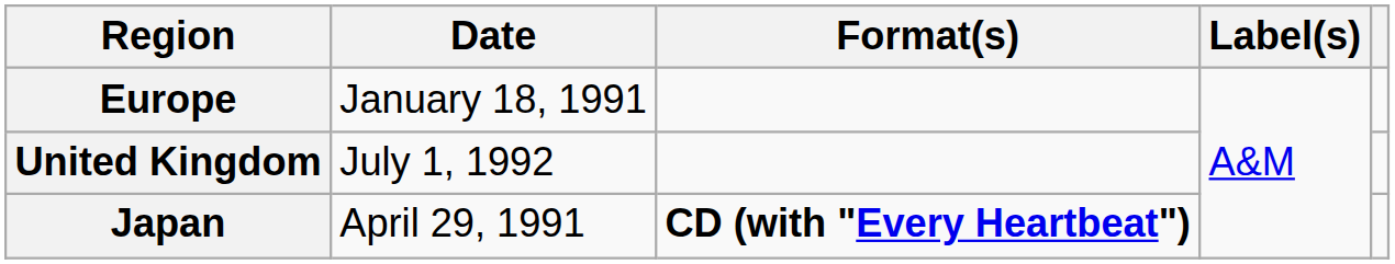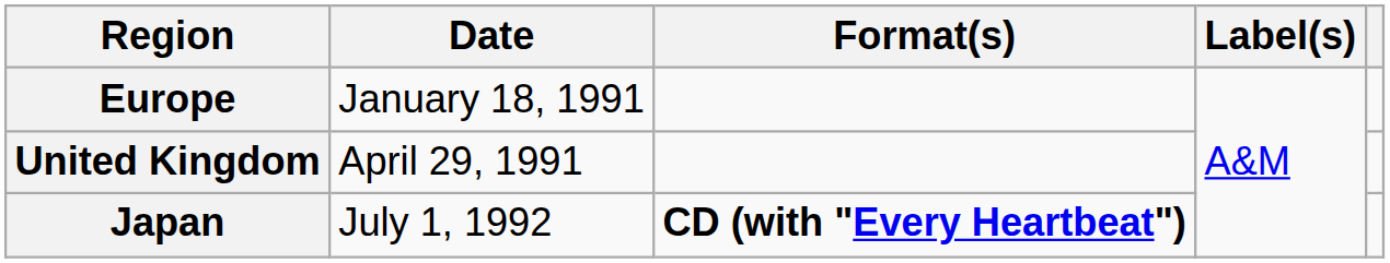United Kingdom | Date: July 1, 1992 -> April 29, 1991
Japan | Date: April 29, 1991 -> July 1, 1992
